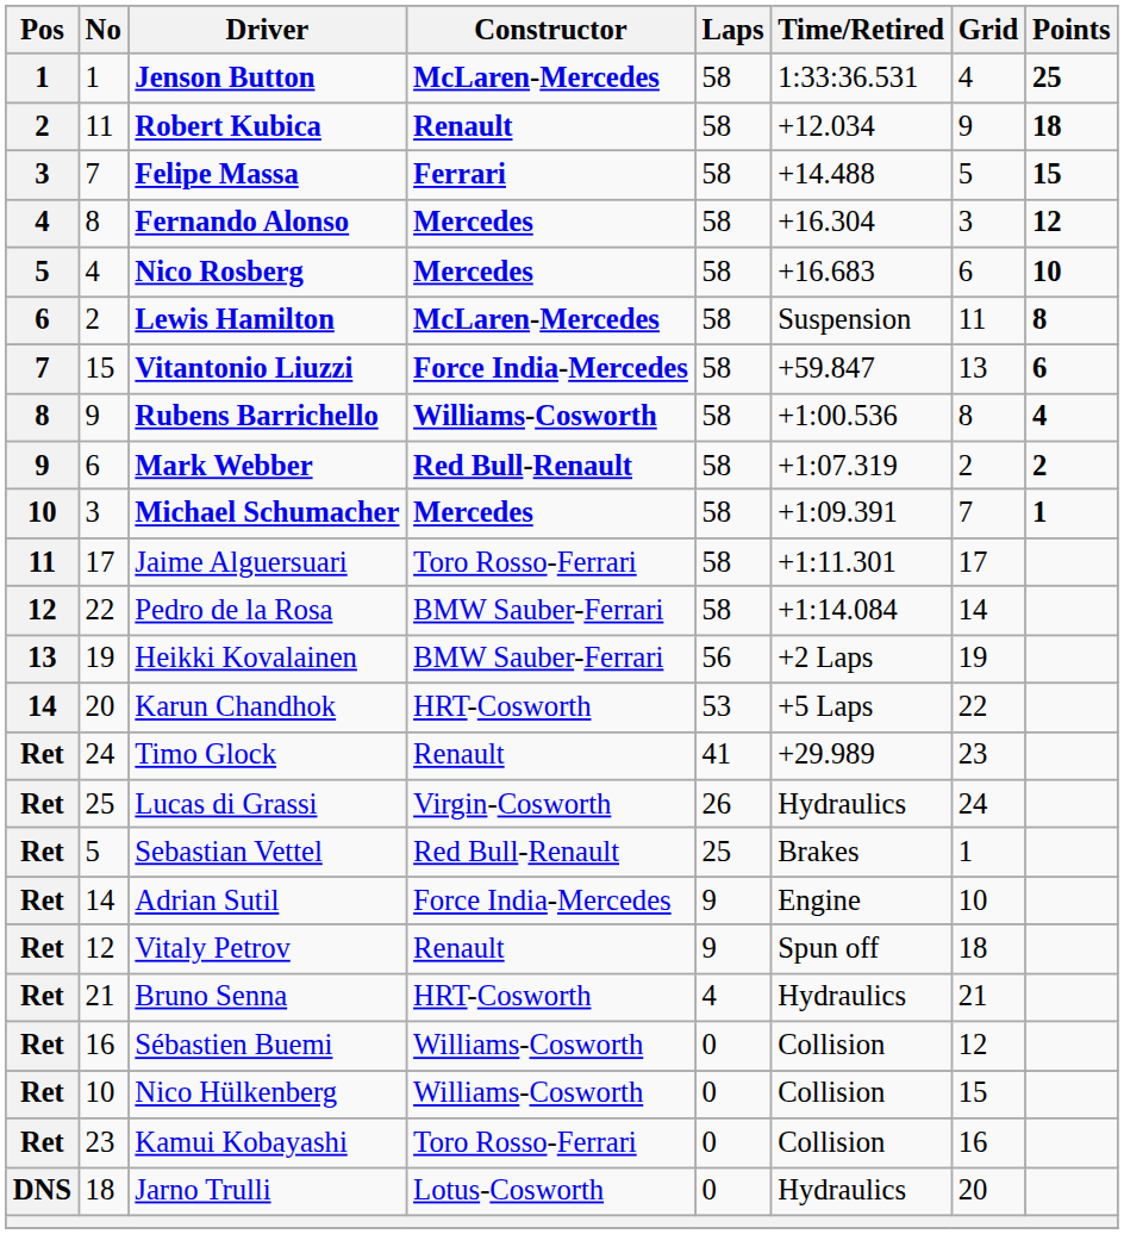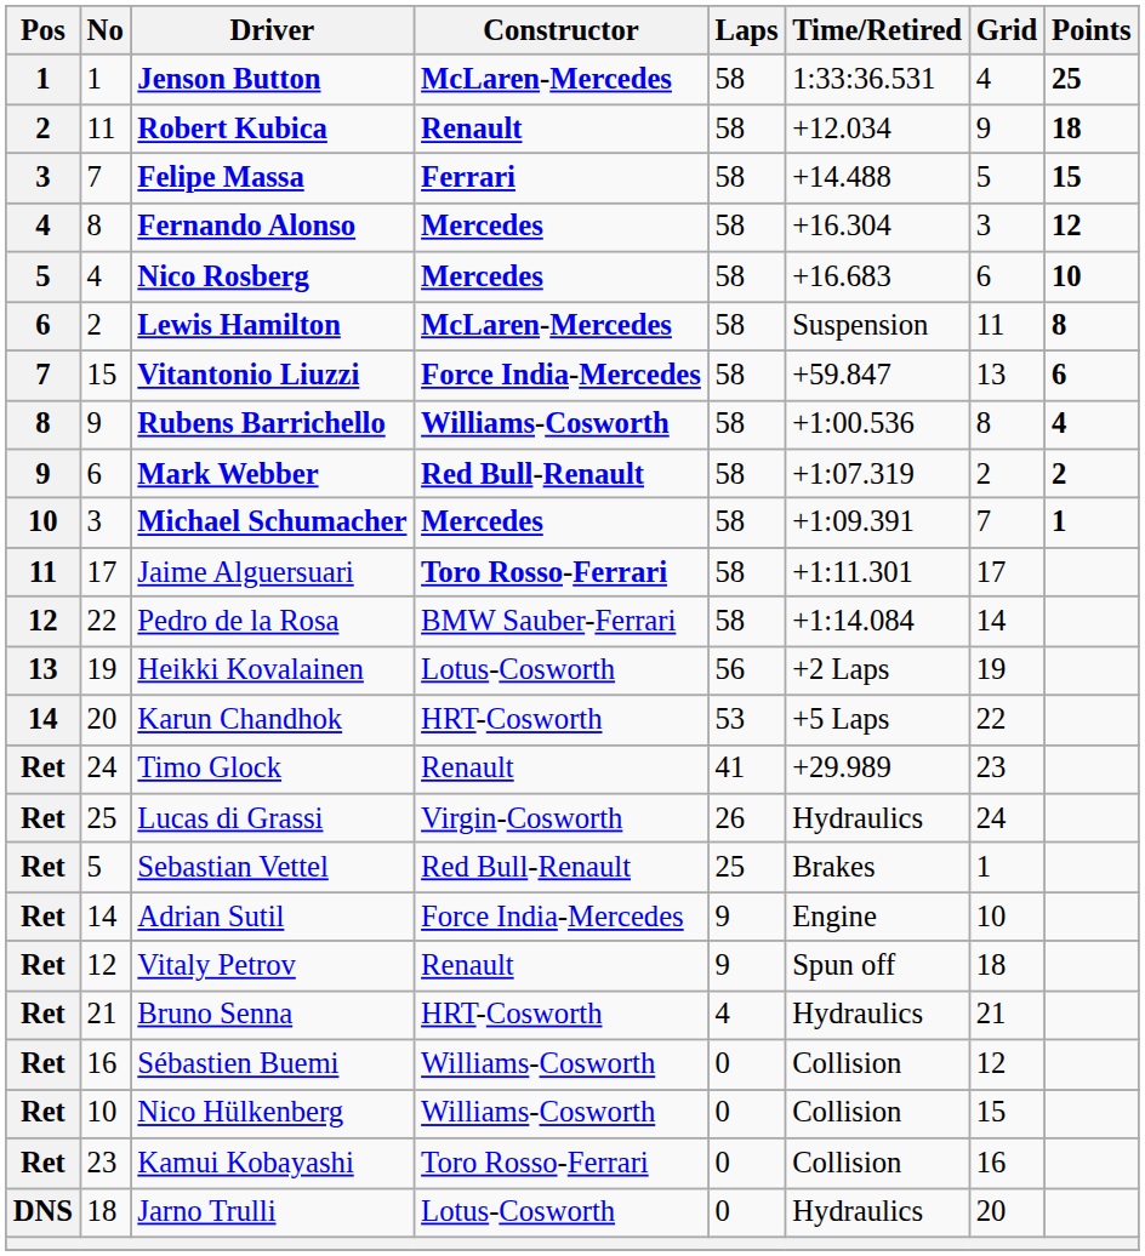Jaime Alguersuari | Constructor: normal -> bold
Heikki Kovalainen | Constructor: BMW Sauber-Ferrari -> Lotus-Cosworth
